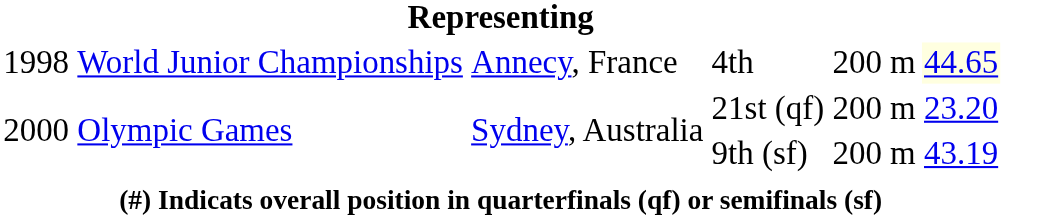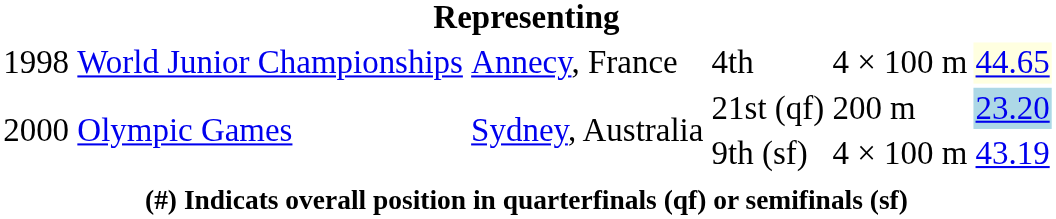4th | column 5: 200 m -> 4 × 100 m
21st (qf) | column 6: no background -> lightblue background
9th (sf) | column 5: 200 m -> 4 × 100 m
